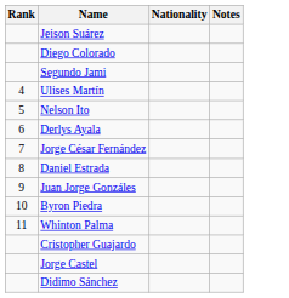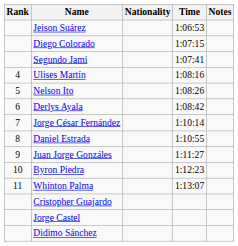+ column: Time | 1:06:53 | 1:07:15 | 1:07:41 | 1:08:16 | 1:08:26 | 1:08:42 | 1:10:14 | 1:10:55 | 1:11:27 | 1:12:23 | 1:13:07
